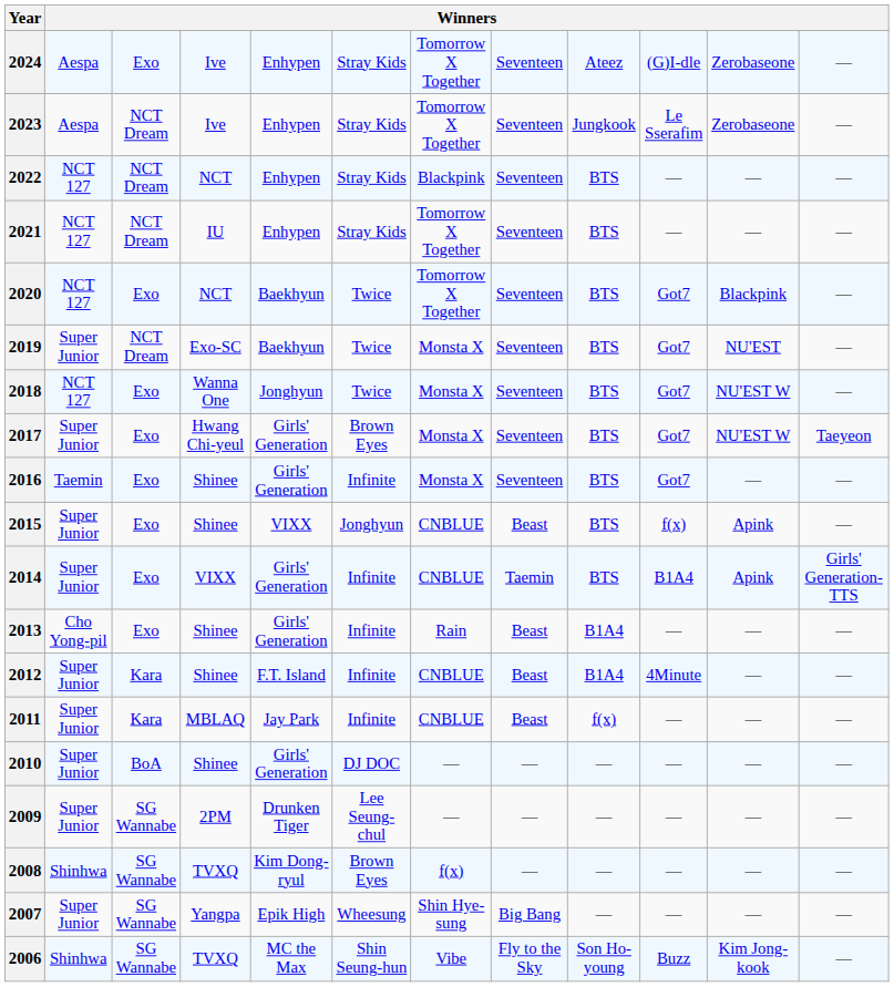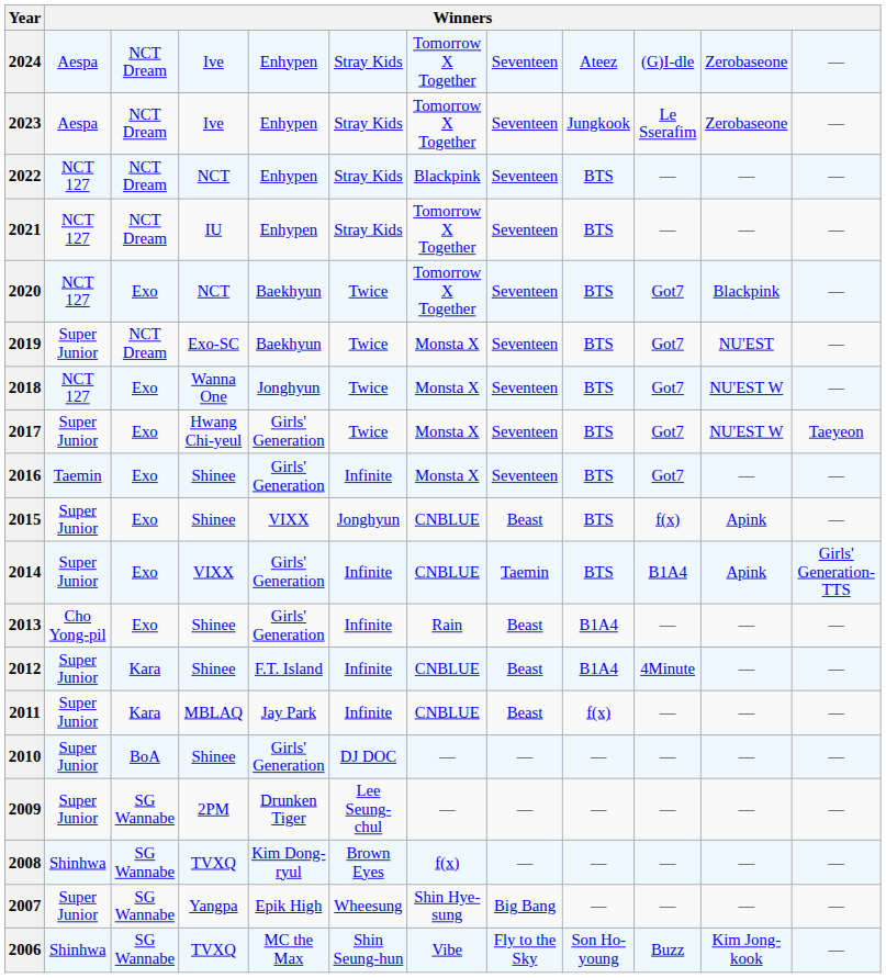2024 | column 3: Exo -> NCT Dream
2017 | column 6: Brown Eyes -> Twice
